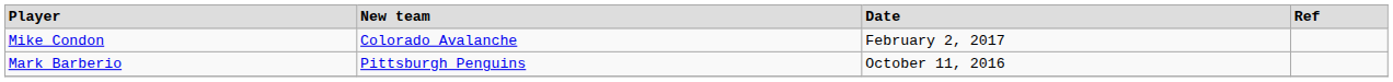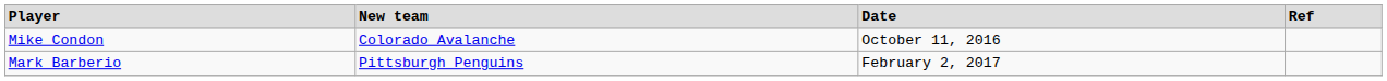Mike Condon | Date: February 2, 2017 -> October 11, 2016
Mark Barberio | Date: October 11, 2016 -> February 2, 2017
